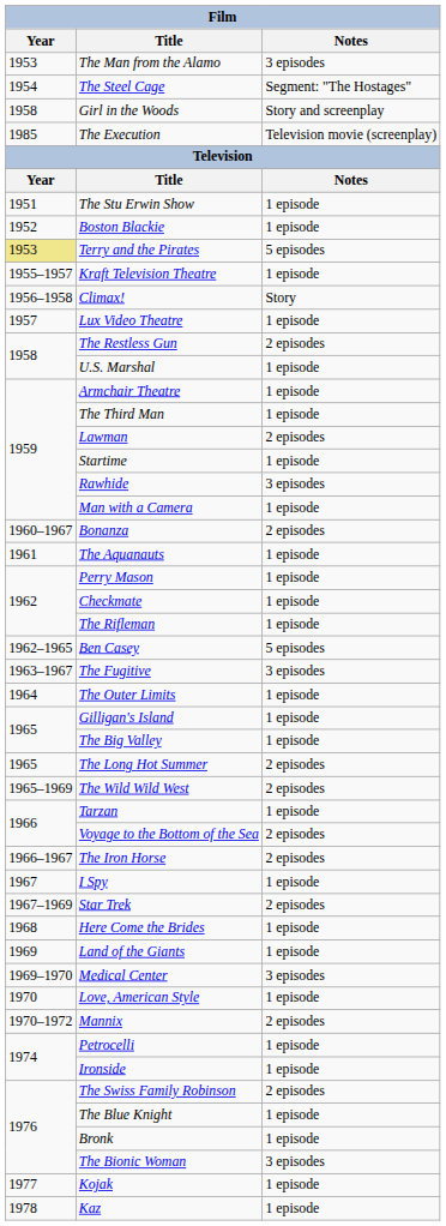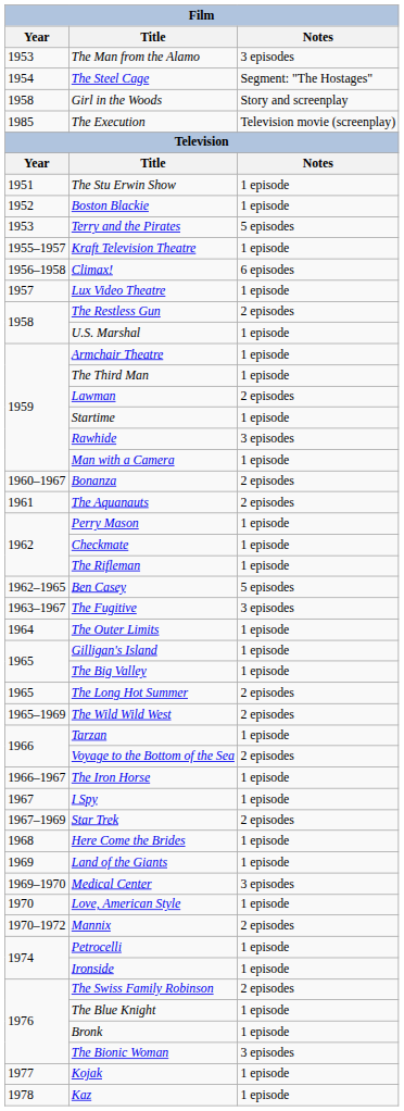Terry and the Pirates | Year: khaki background -> no background
Climax! | Notes: Story -> 6 episodes
The Aquanauts | Notes: 1 episode -> 2 episodes
The Iron Horse | Notes: 2 episodes -> 1 episode
